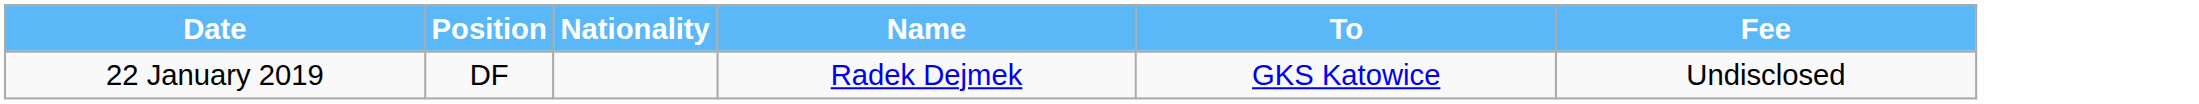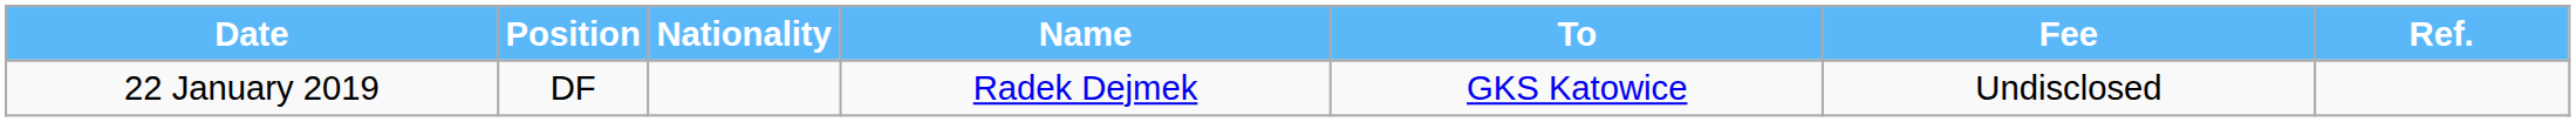+ column: Ref.
